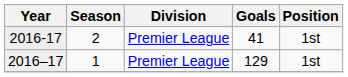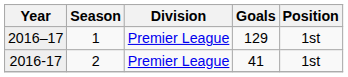rows swapped: 2016–17 <-> 2016-17
